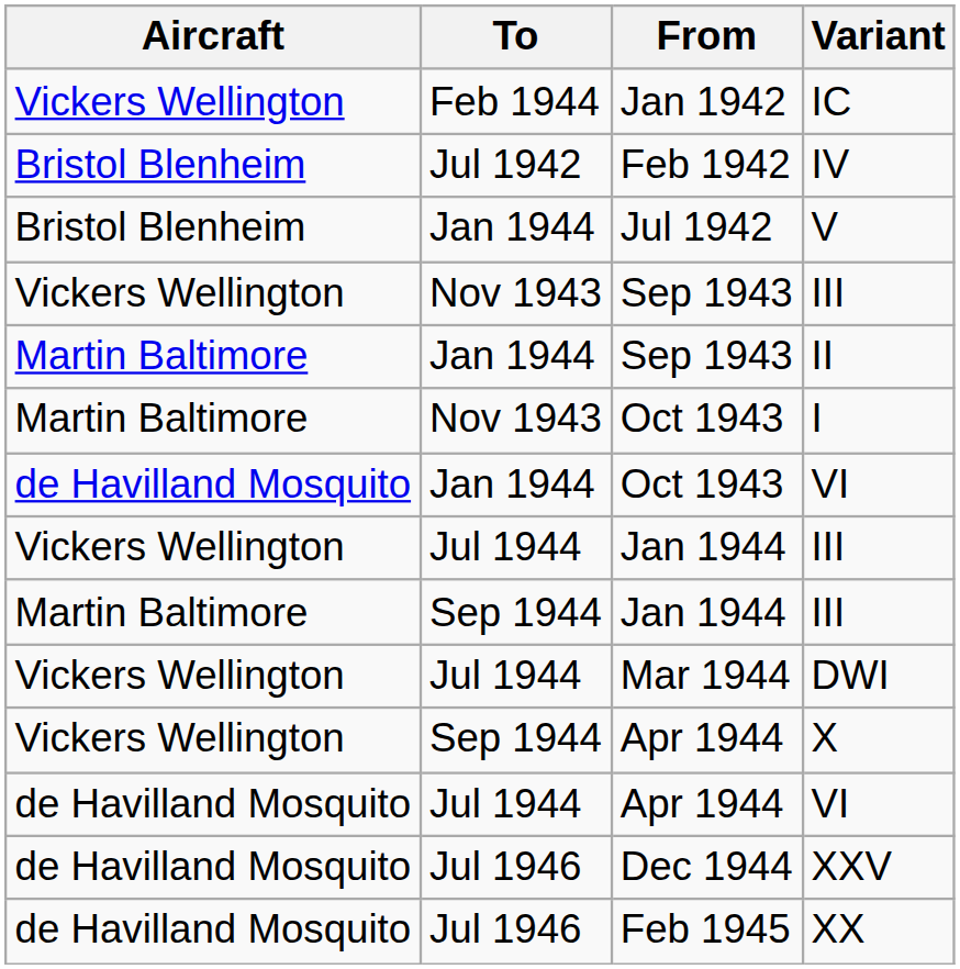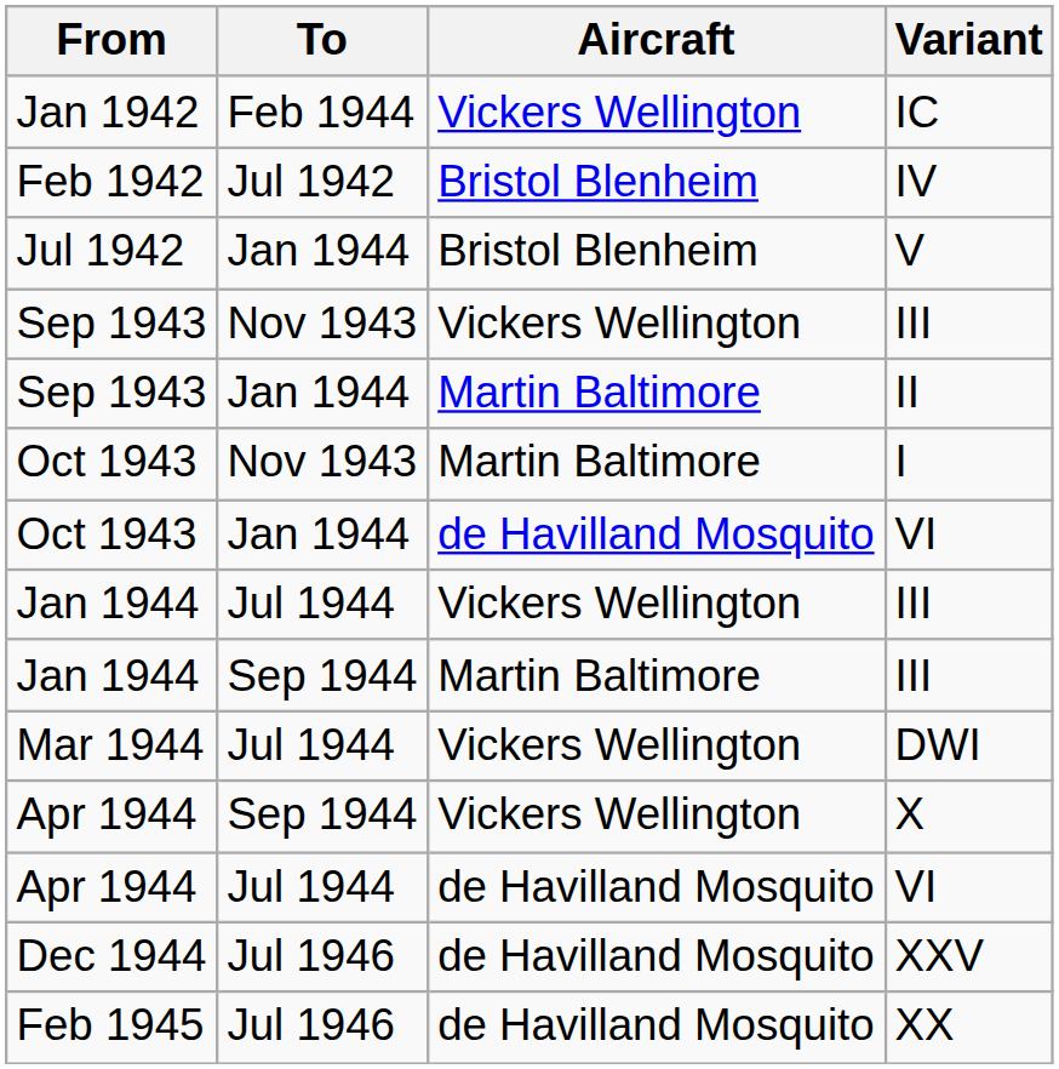columns swapped: From <-> Aircraft
